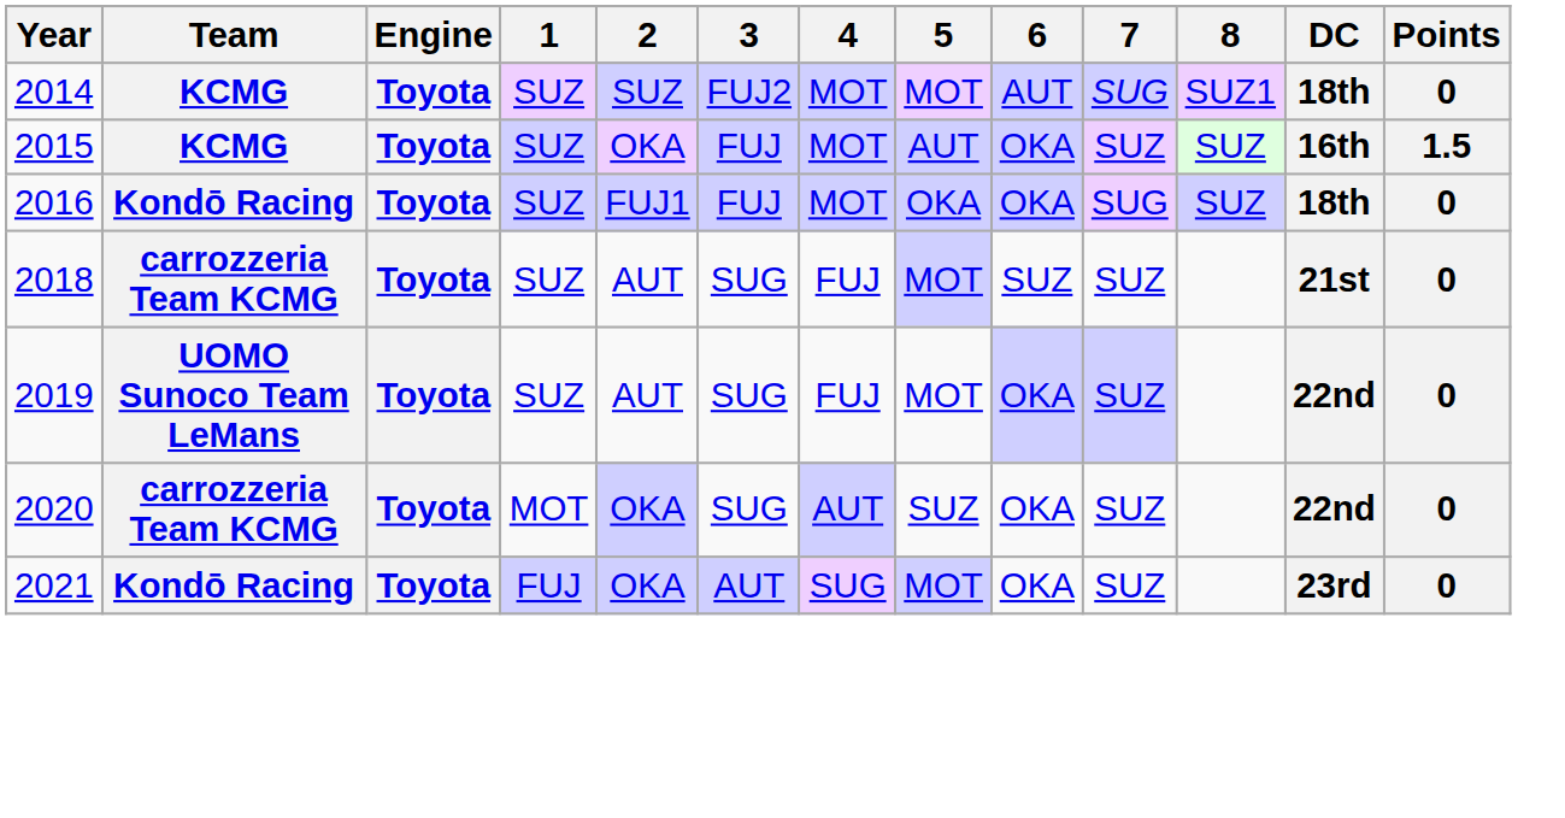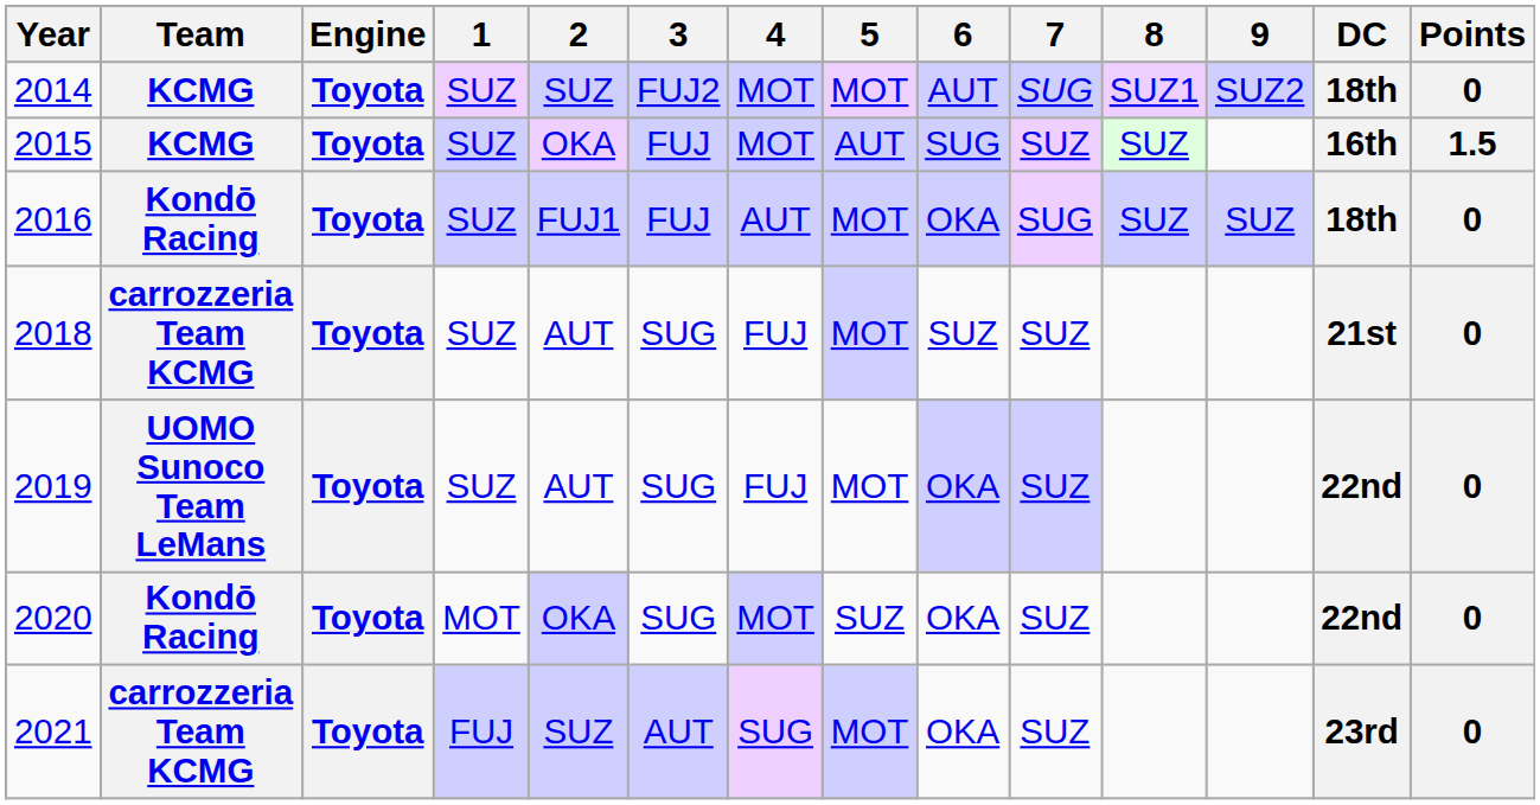+ column: 9 | SUZ2 | SUZ
2015 | 6: OKA -> SUG
2016 | 4: MOT -> AUT
2016 | 5: OKA -> MOT
2020 | Team: carrozzeria Team KCMG -> Kondō Racing
2020 | 4: AUT -> MOT
2021 | Team: Kondō Racing -> carrozzeria Team KCMG
2021 | 2: OKA -> SUZ
